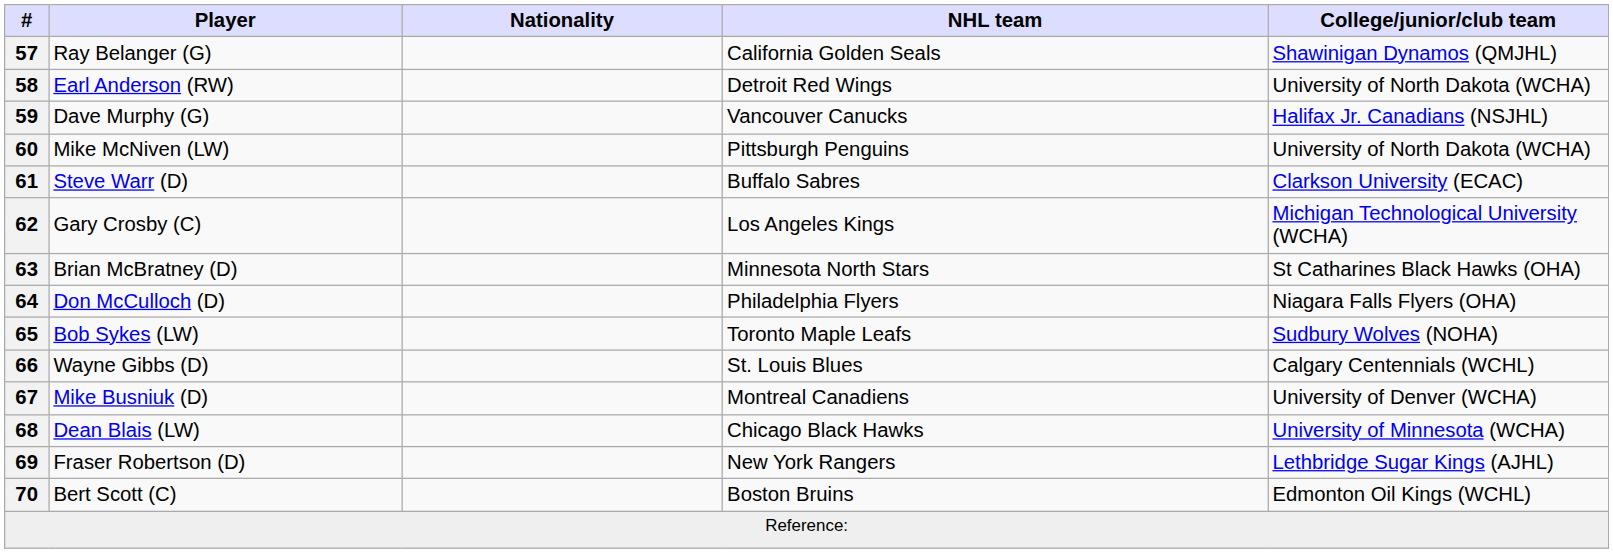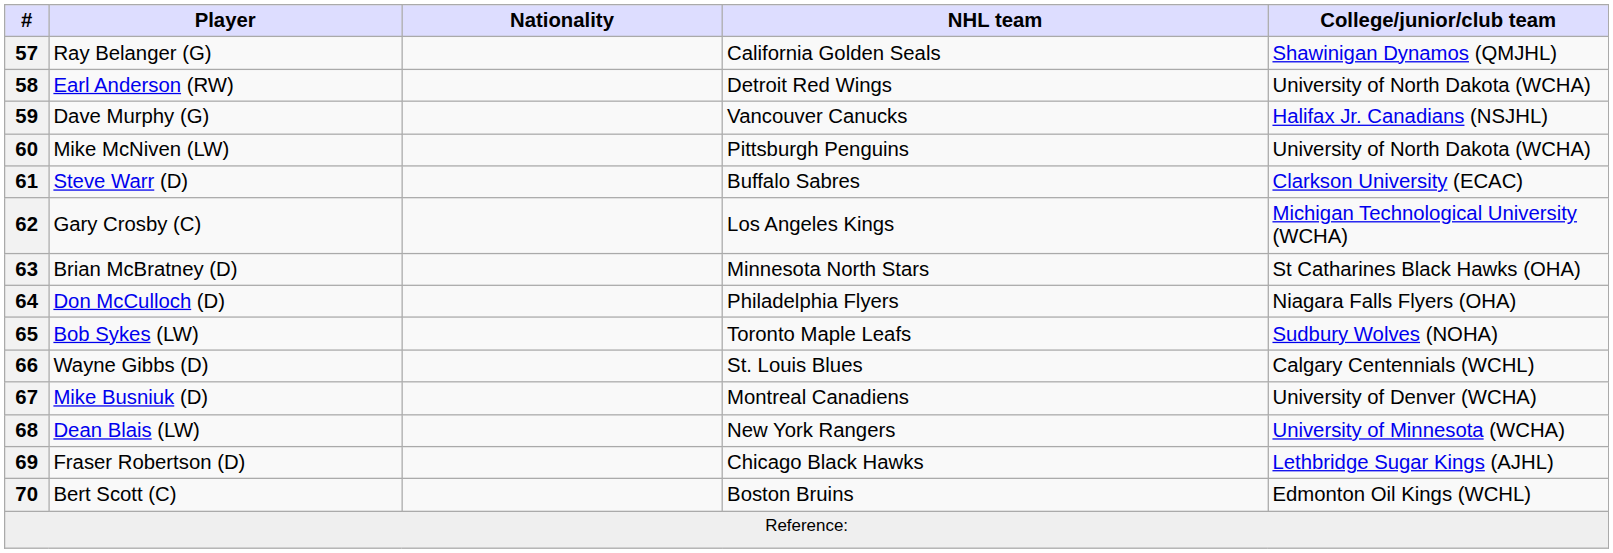68 | NHL team: Chicago Black Hawks -> New York Rangers
69 | NHL team: New York Rangers -> Chicago Black Hawks
